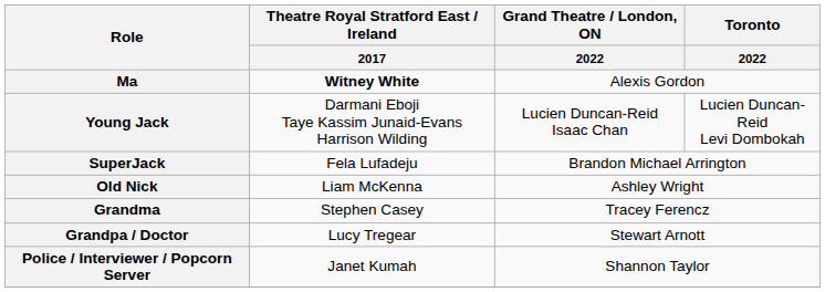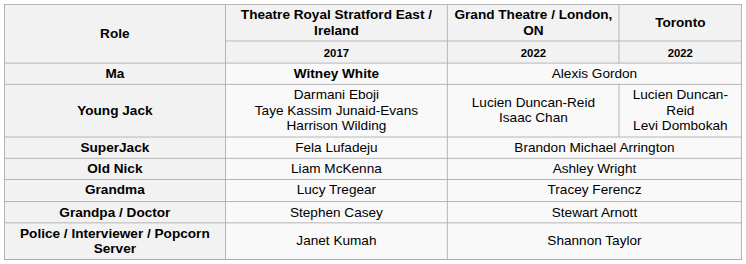Grandma | Theatre Royal Stratford East / Ireland / 2017: Stephen Casey -> Lucy Tregear
Grandpa / Doctor | Theatre Royal Stratford East / Ireland / 2017: Lucy Tregear -> Stephen Casey
